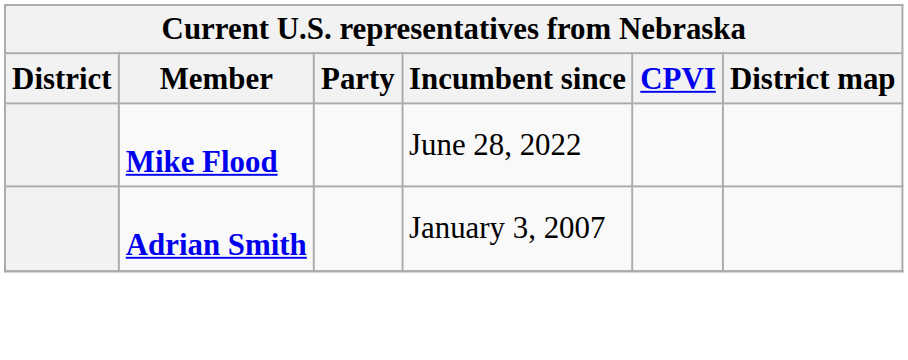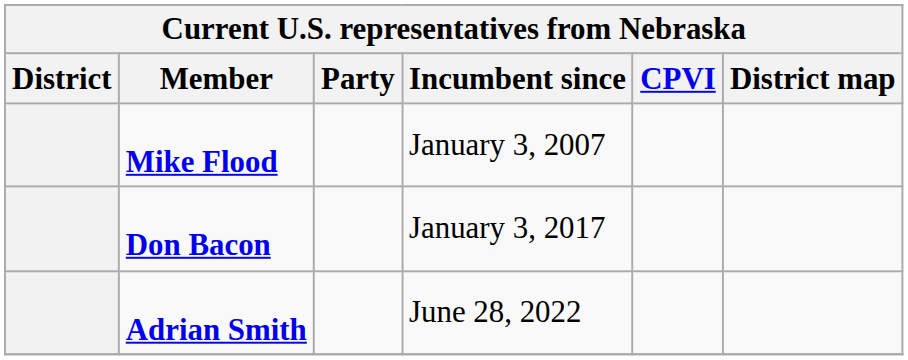Mike Flood | Incumbent since: June 28, 2022 -> January 3, 2007
+ row: Don Bacon | January 3, 2017
Adrian Smith | Incumbent since: January 3, 2007 -> June 28, 2022
